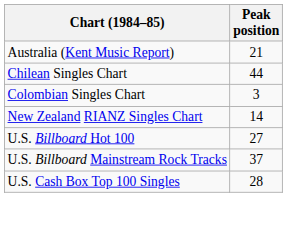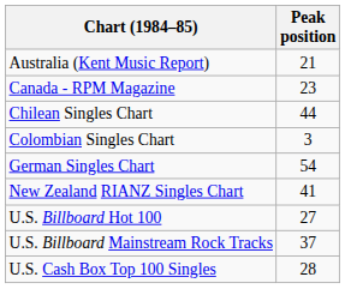+ row: Canada - RPM Magazine | 23
+ row: German Singles Chart | 54
New Zealand RIANZ Singles Chart | Peak position: 14 -> 41
